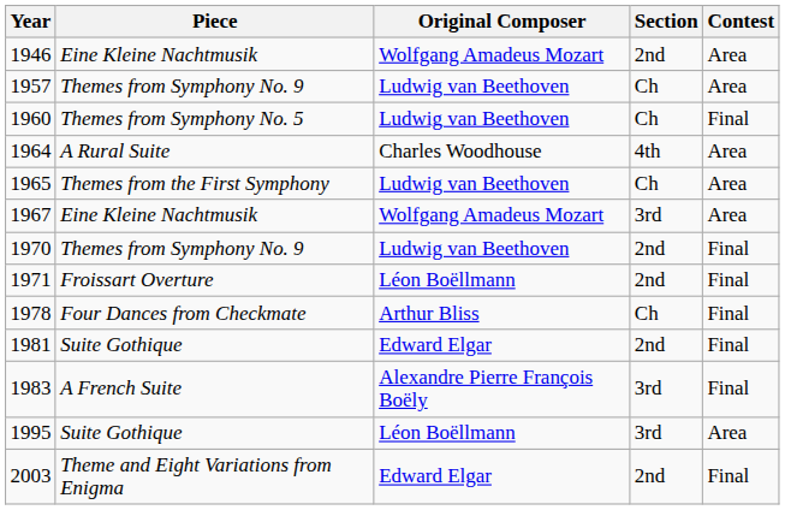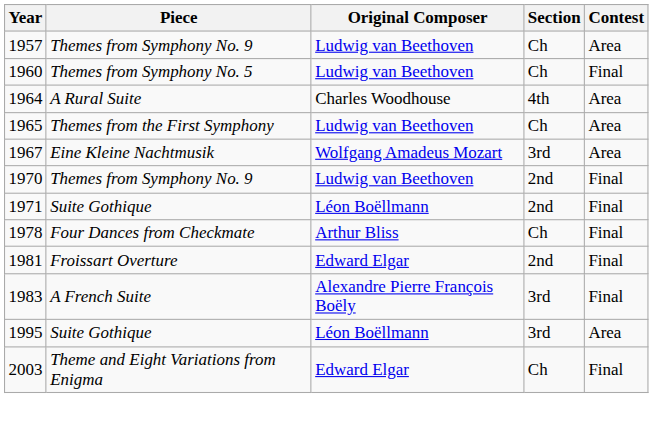- row: 1946 | Eine Kleine Nachtmusik | Wolfgang Amadeus Mozart | 2nd | Area
1971 | Piece: Froissart Overture -> Suite Gothique
1981 | Piece: Suite Gothique -> Froissart Overture
2003 | Section: 2nd -> Ch
